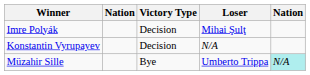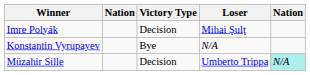Konstantin Vyrupayev | Victory Type: Decision -> Bye
Müzahir Sille | Victory Type: Bye -> Decision
